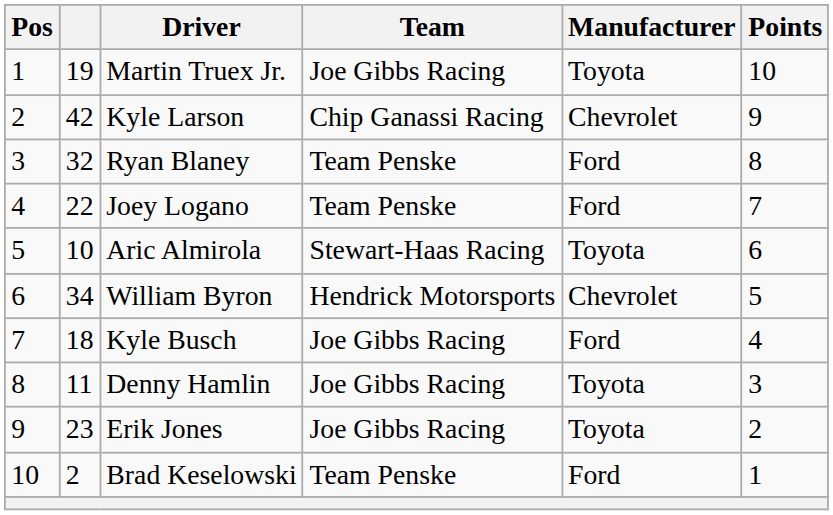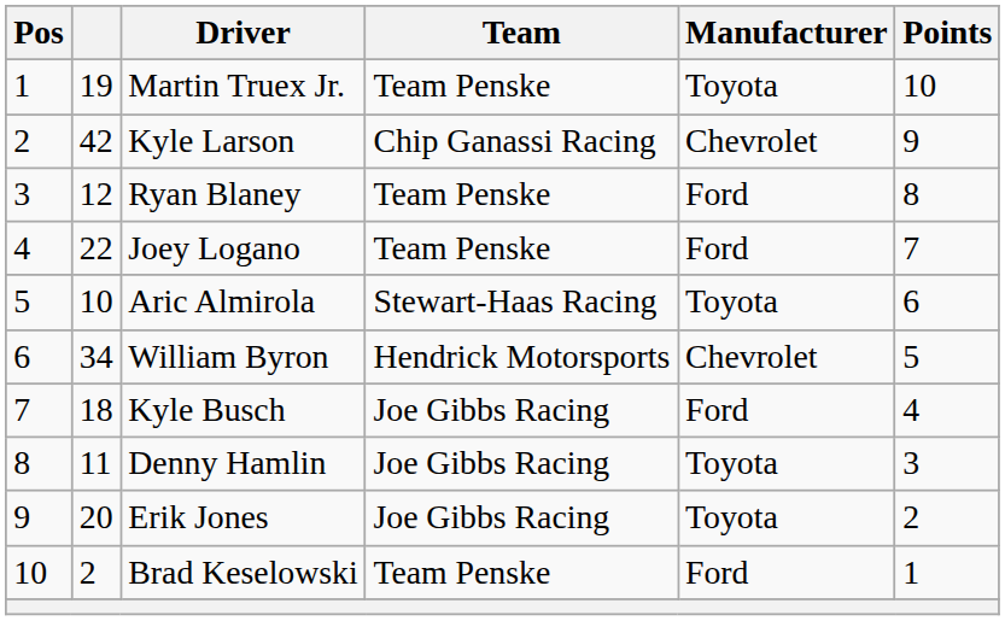Martin Truex Jr. | Team: Joe Gibbs Racing -> Team Penske
Ryan Blaney | column 2: 32 -> 12
Erik Jones | column 2: 23 -> 20
